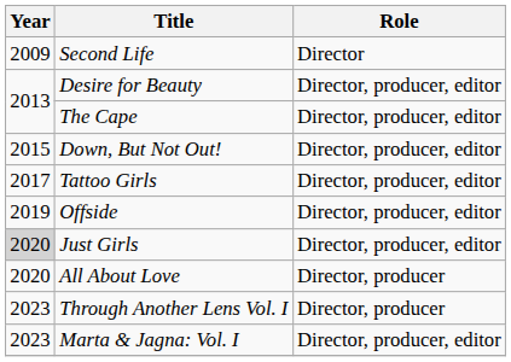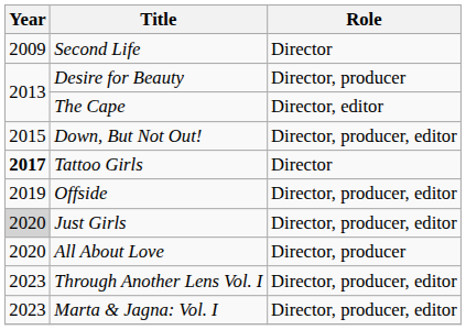Desire for Beauty | Role: Director, producer, editor -> Director, producer
The Cape | Role: Director, producer, editor -> Director, editor
Tattoo Girls | Year: normal -> bold
Tattoo Girls | Role: Director, producer, editor -> Director
Through Another Lens Vol. I | Role: Director, producer -> Director, producer, editor
